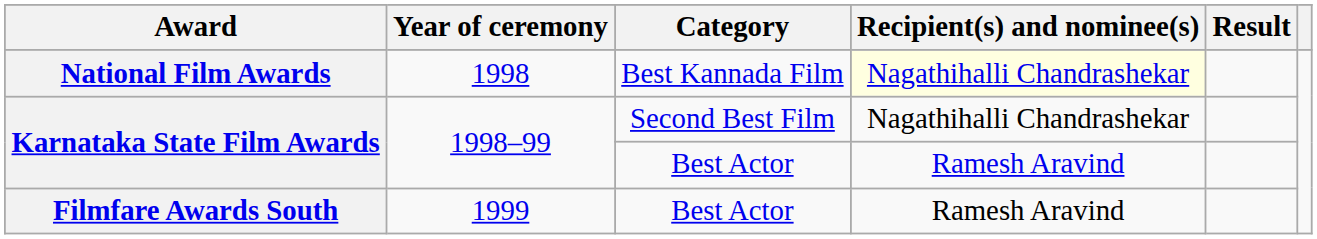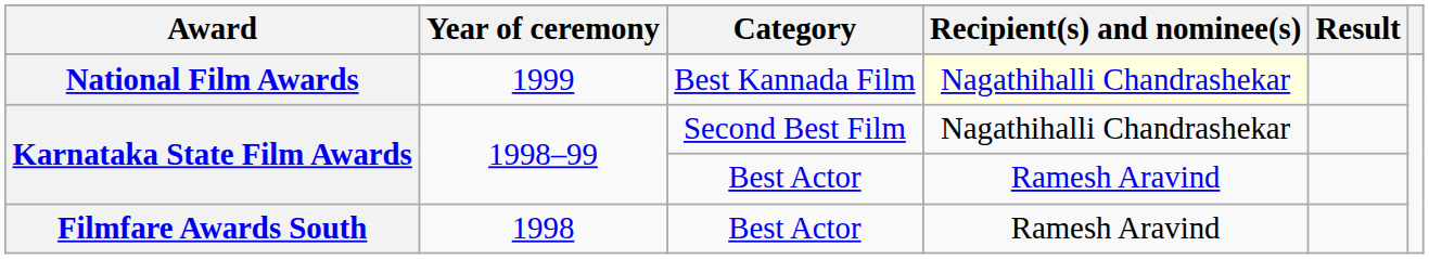National Film Awards | Year of ceremony: 1998 -> 1999
Filmfare Awards South | Year of ceremony: 1999 -> 1998
